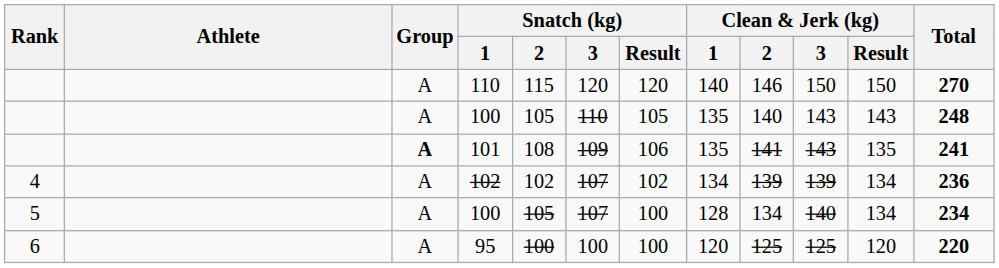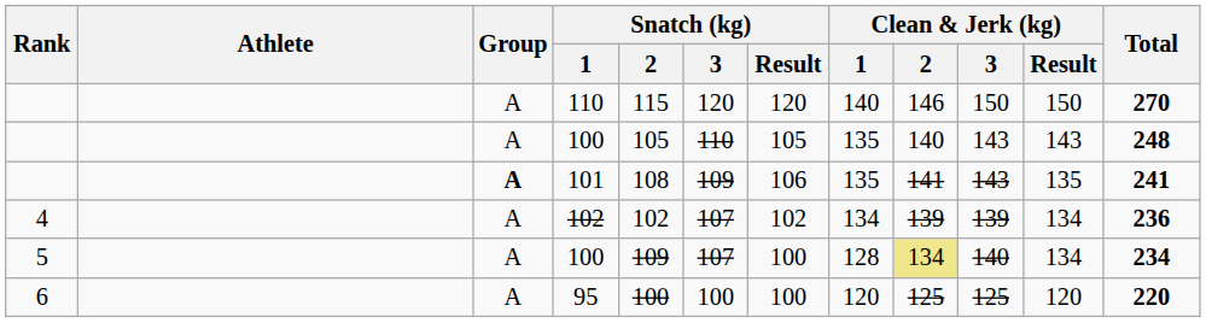5 / 100 | Snatch (kg) / 2: 105 -> 109
5 / 100 | Clean & Jerk (kg) / 2: no background -> khaki background
